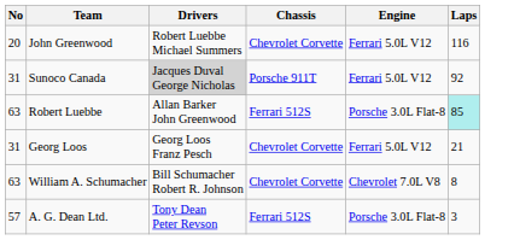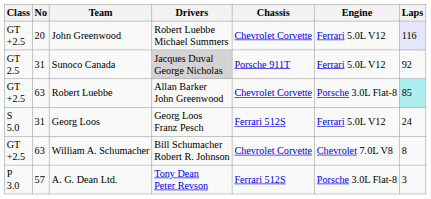+ column: Class | GT +2.5 | GT 2.5 | GT +2.5 | S 5.0 | GT +2.5 | P 3.0
John Greenwood | Laps: no background -> lavender background
Robert Luebbe | Chassis: Ferrari 512S -> Chevrolet Corvette
Georg Loos | Chassis: Chevrolet Corvette -> Ferrari 512S
Georg Loos | Laps: 21 -> 24
